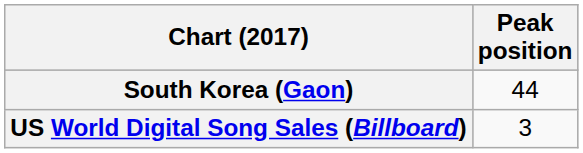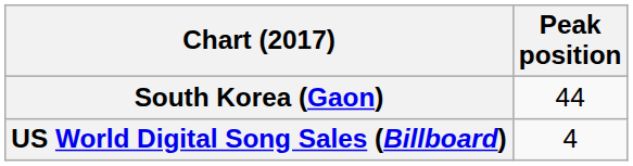US World Digital Song Sales (Billboard) | Peak position: 3 -> 4
